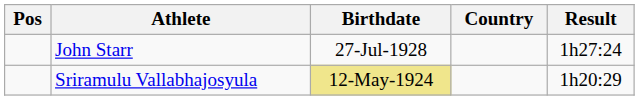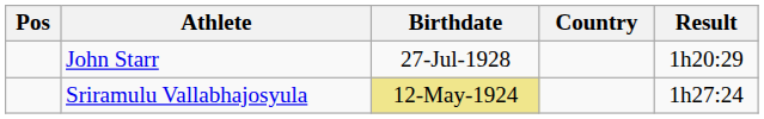John Starr | Result: 1h27:24 -> 1h20:29
Sriramulu Vallabhajosyula | Result: 1h20:29 -> 1h27:24
